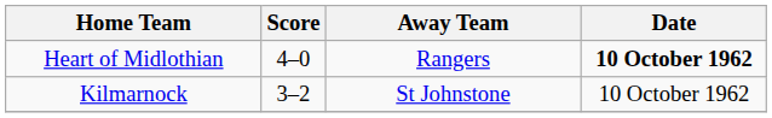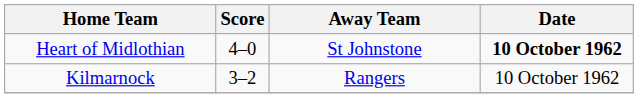Heart of Midlothian | Away Team: Rangers -> St Johnstone
Kilmarnock | Away Team: St Johnstone -> Rangers
